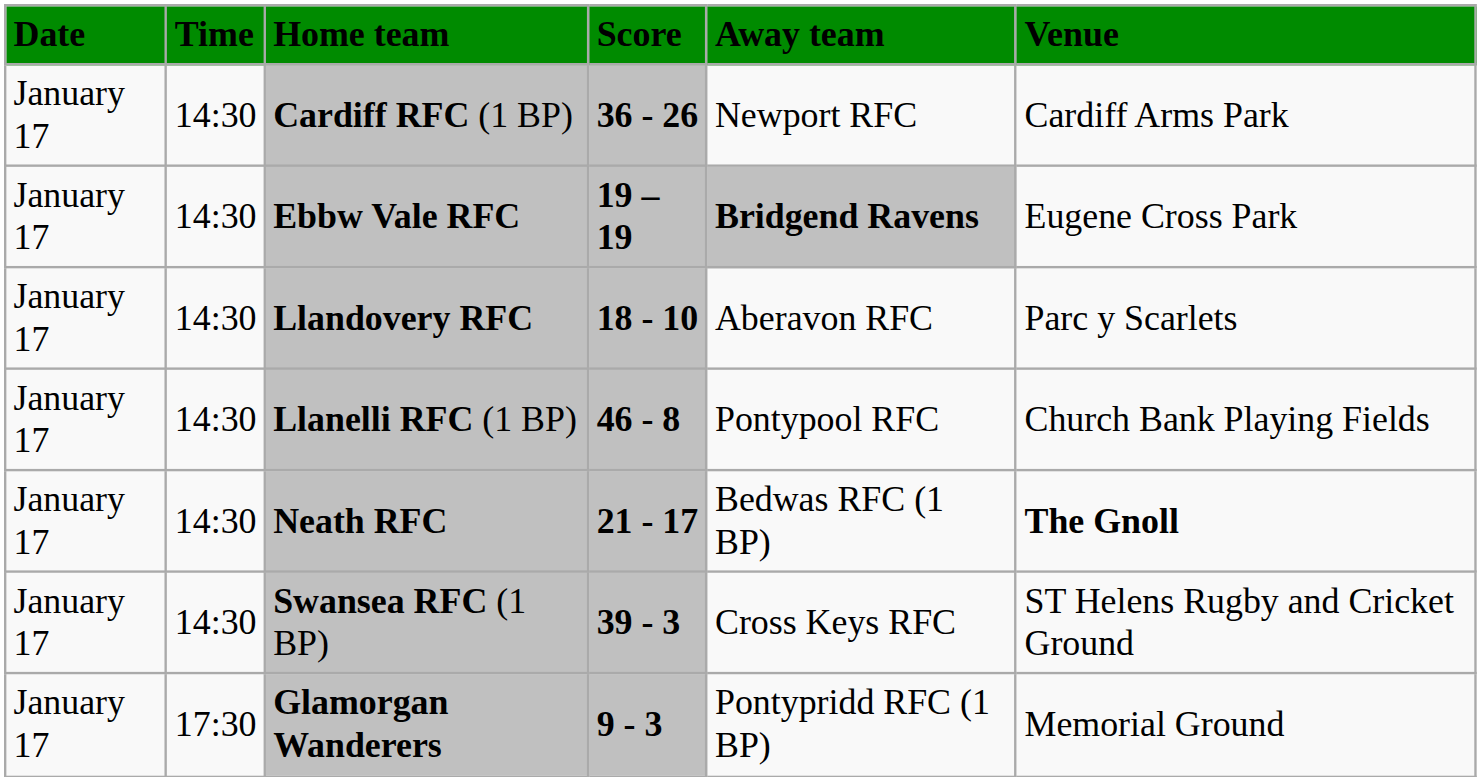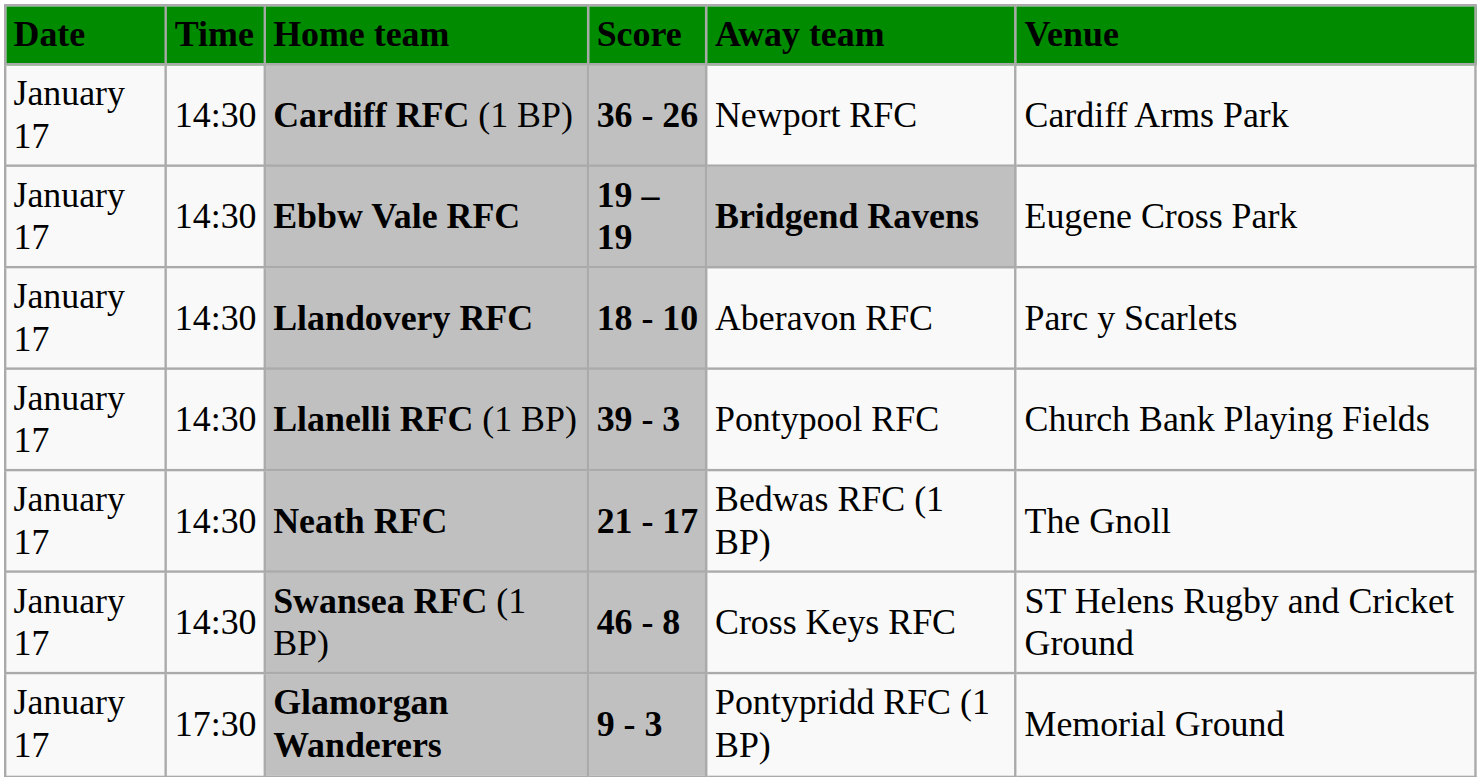Llanelli RFC (1 BP) | Score: 46 - 8 -> 39 - 3
Neath RFC | Venue: bold -> normal
Swansea RFC (1 BP) | Score: 39 - 3 -> 46 - 8
